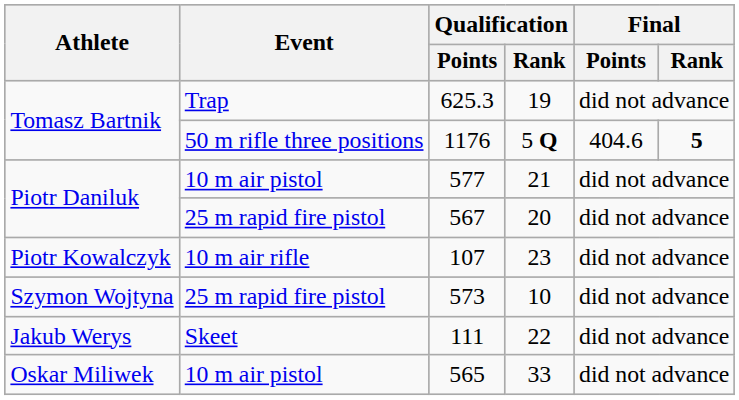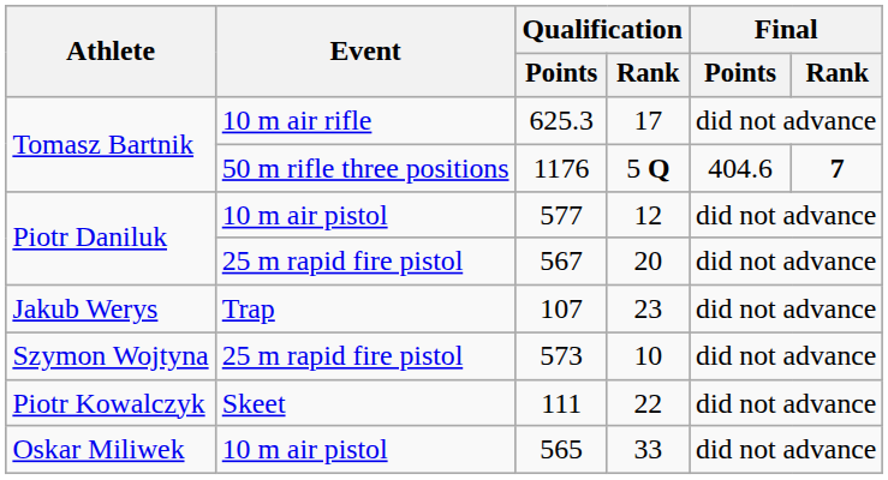625.3 | Event: Trap -> 10 m air rifle
625.3 | Qualification / Rank: 19 -> 17
1176 | Final / Rank: 5 -> 7
577 | Qualification / Rank: 21 -> 12
107 | Athlete: Piotr Kowalczyk -> Jakub Werys
107 | Event: 10 m air rifle -> Trap
111 | Athlete: Jakub Werys -> Piotr Kowalczyk
